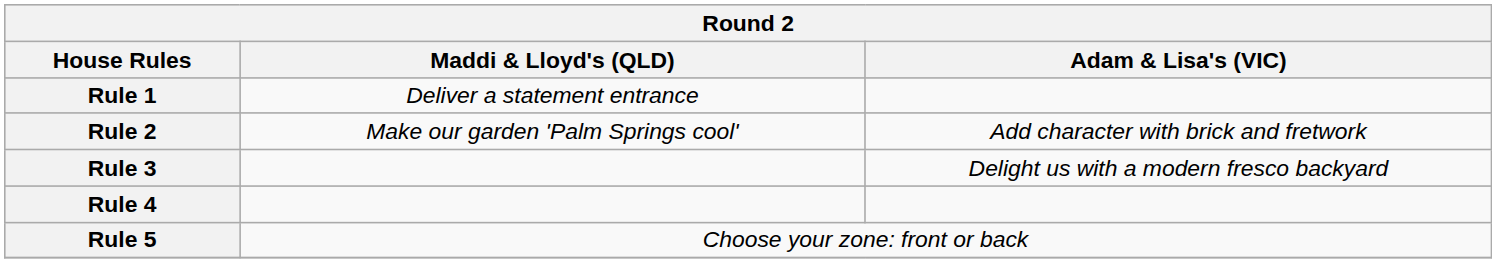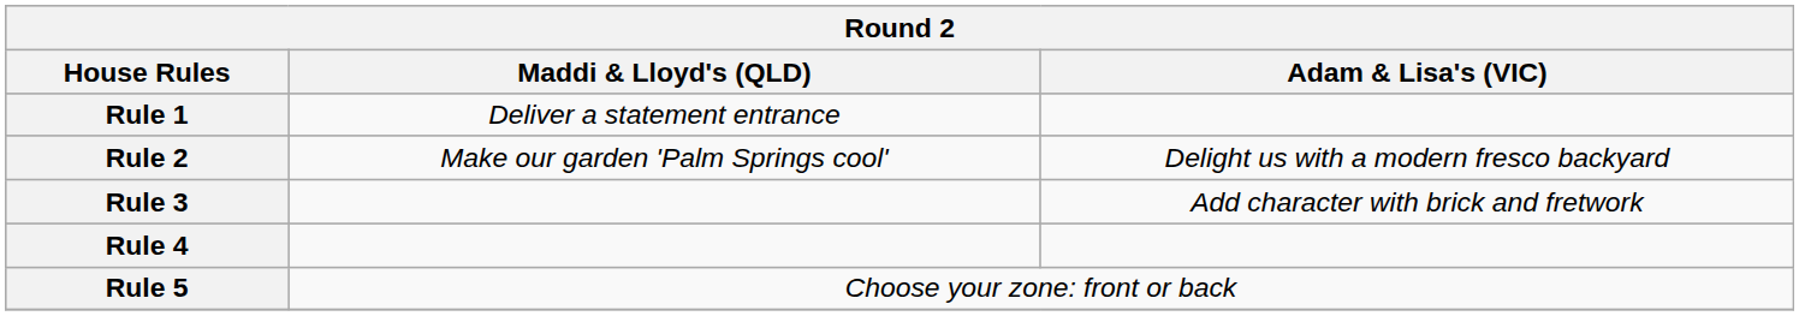Rule 2 | Adam & Lisa's (VIC): Add character with brick and fretwork -> Delight us with a modern fresco backyard
Rule 3 | Adam & Lisa's (VIC): Delight us with a modern fresco backyard -> Add character with brick and fretwork
